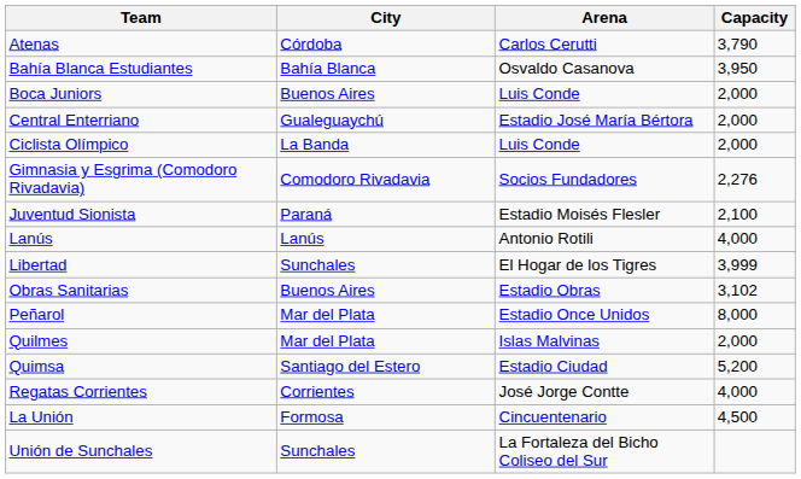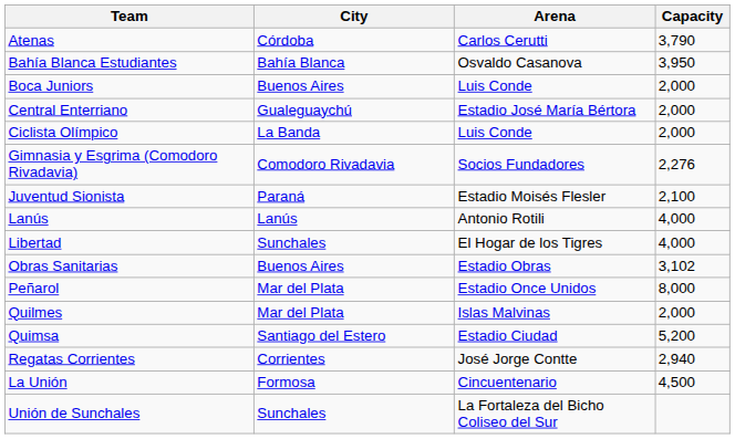Libertad | Capacity: 3,999 -> 4,000
Regatas Corrientes | Capacity: 4,000 -> 2,940
